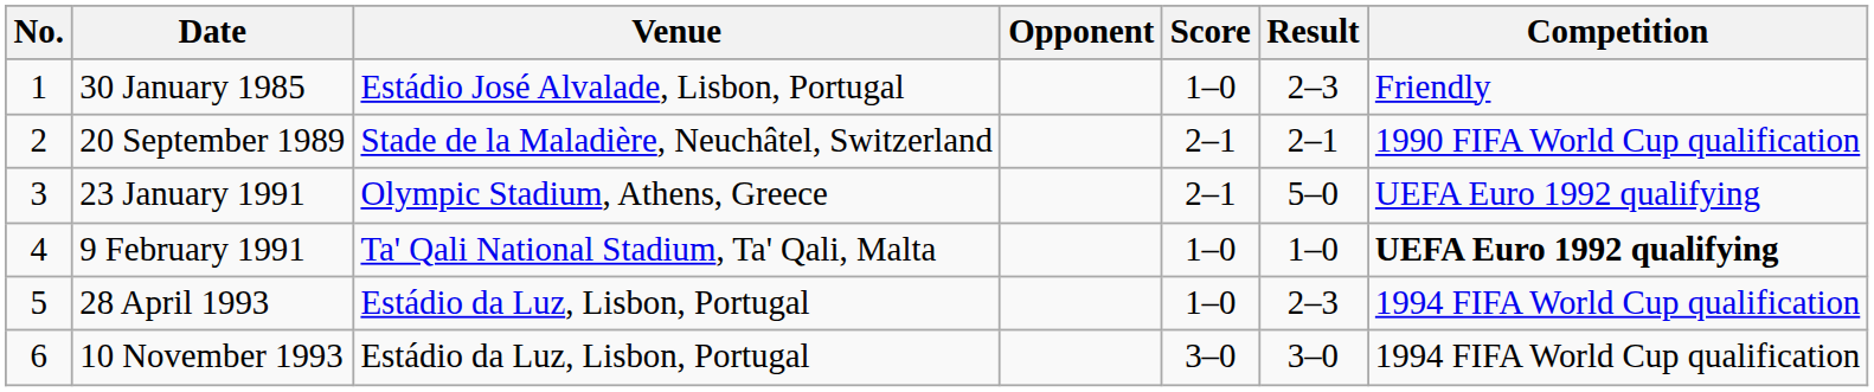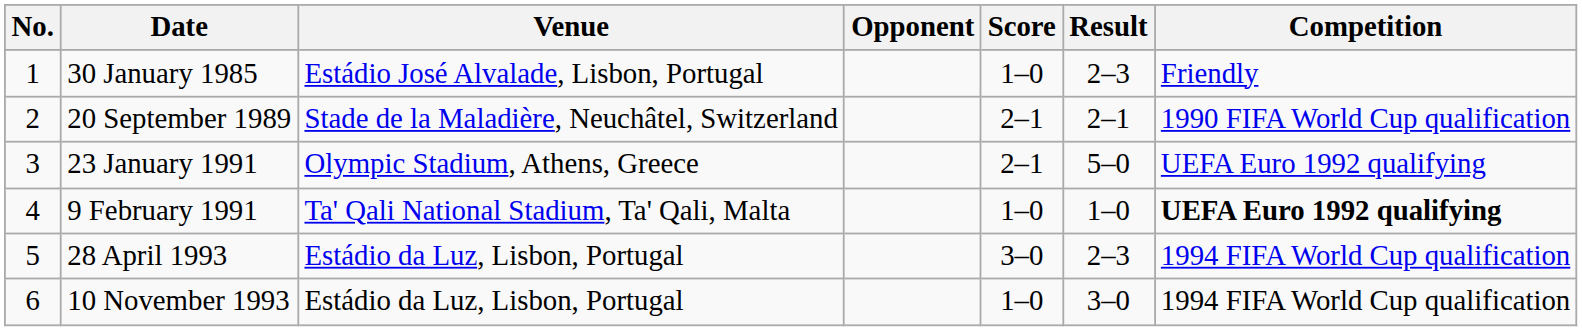28 April 1993 | Score: 1–0 -> 3–0
10 November 1993 | Score: 3–0 -> 1–0
